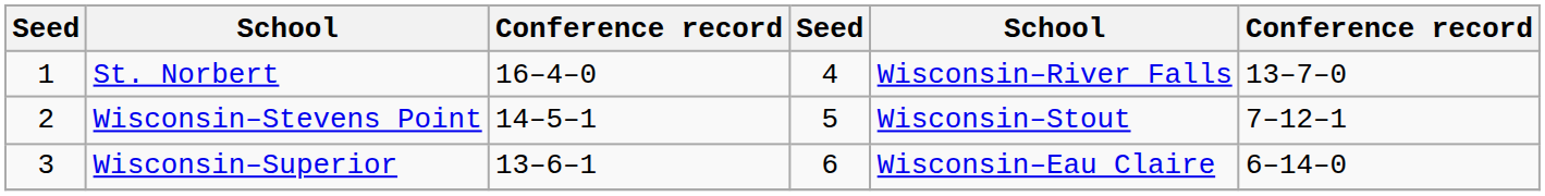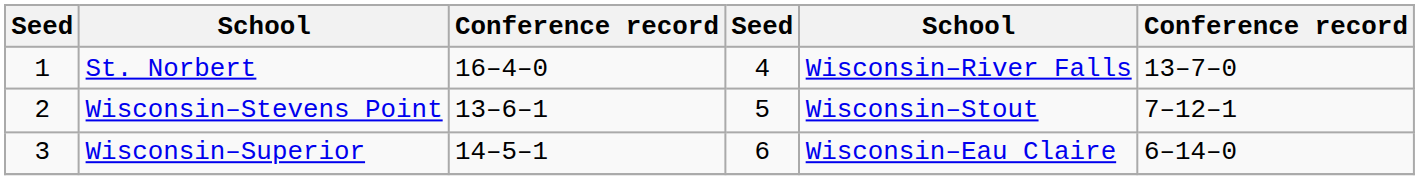Wisconsin–Stevens Point | column 3: 14–5–1 -> 13–6–1
Wisconsin–Superior | column 3: 13–6–1 -> 14–5–1
